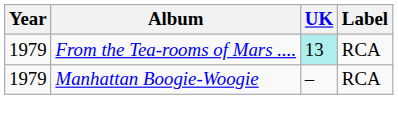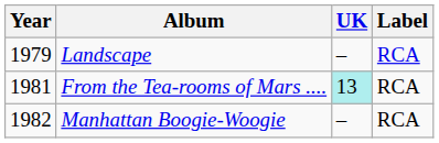+ row: 1979 | Landscape | – | RCA
From the Tea-rooms of Mars .... | Year: 1979 -> 1981
Manhattan Boogie-Woogie | Year: 1979 -> 1982
